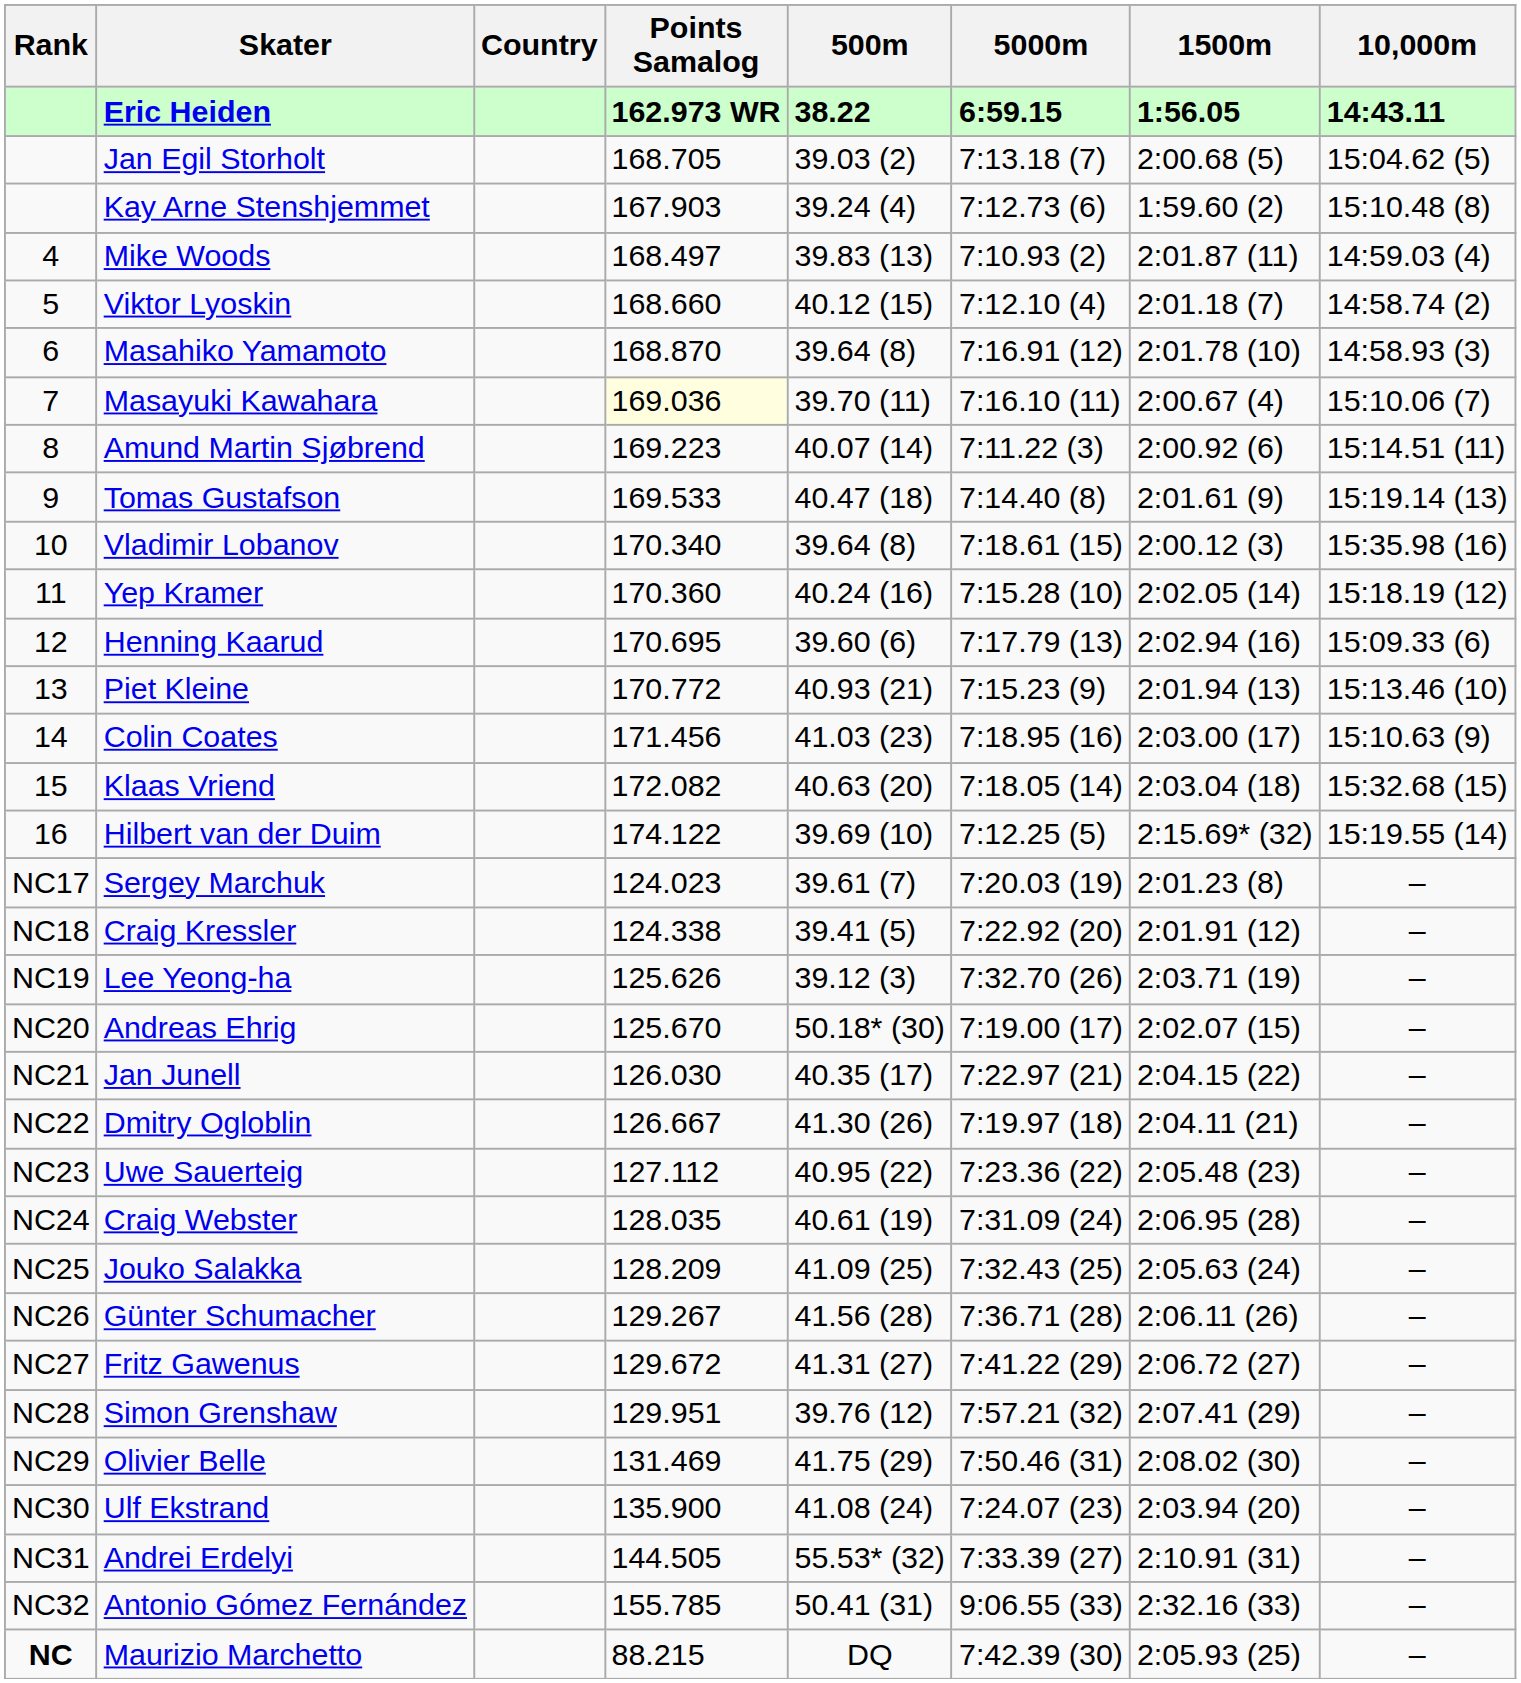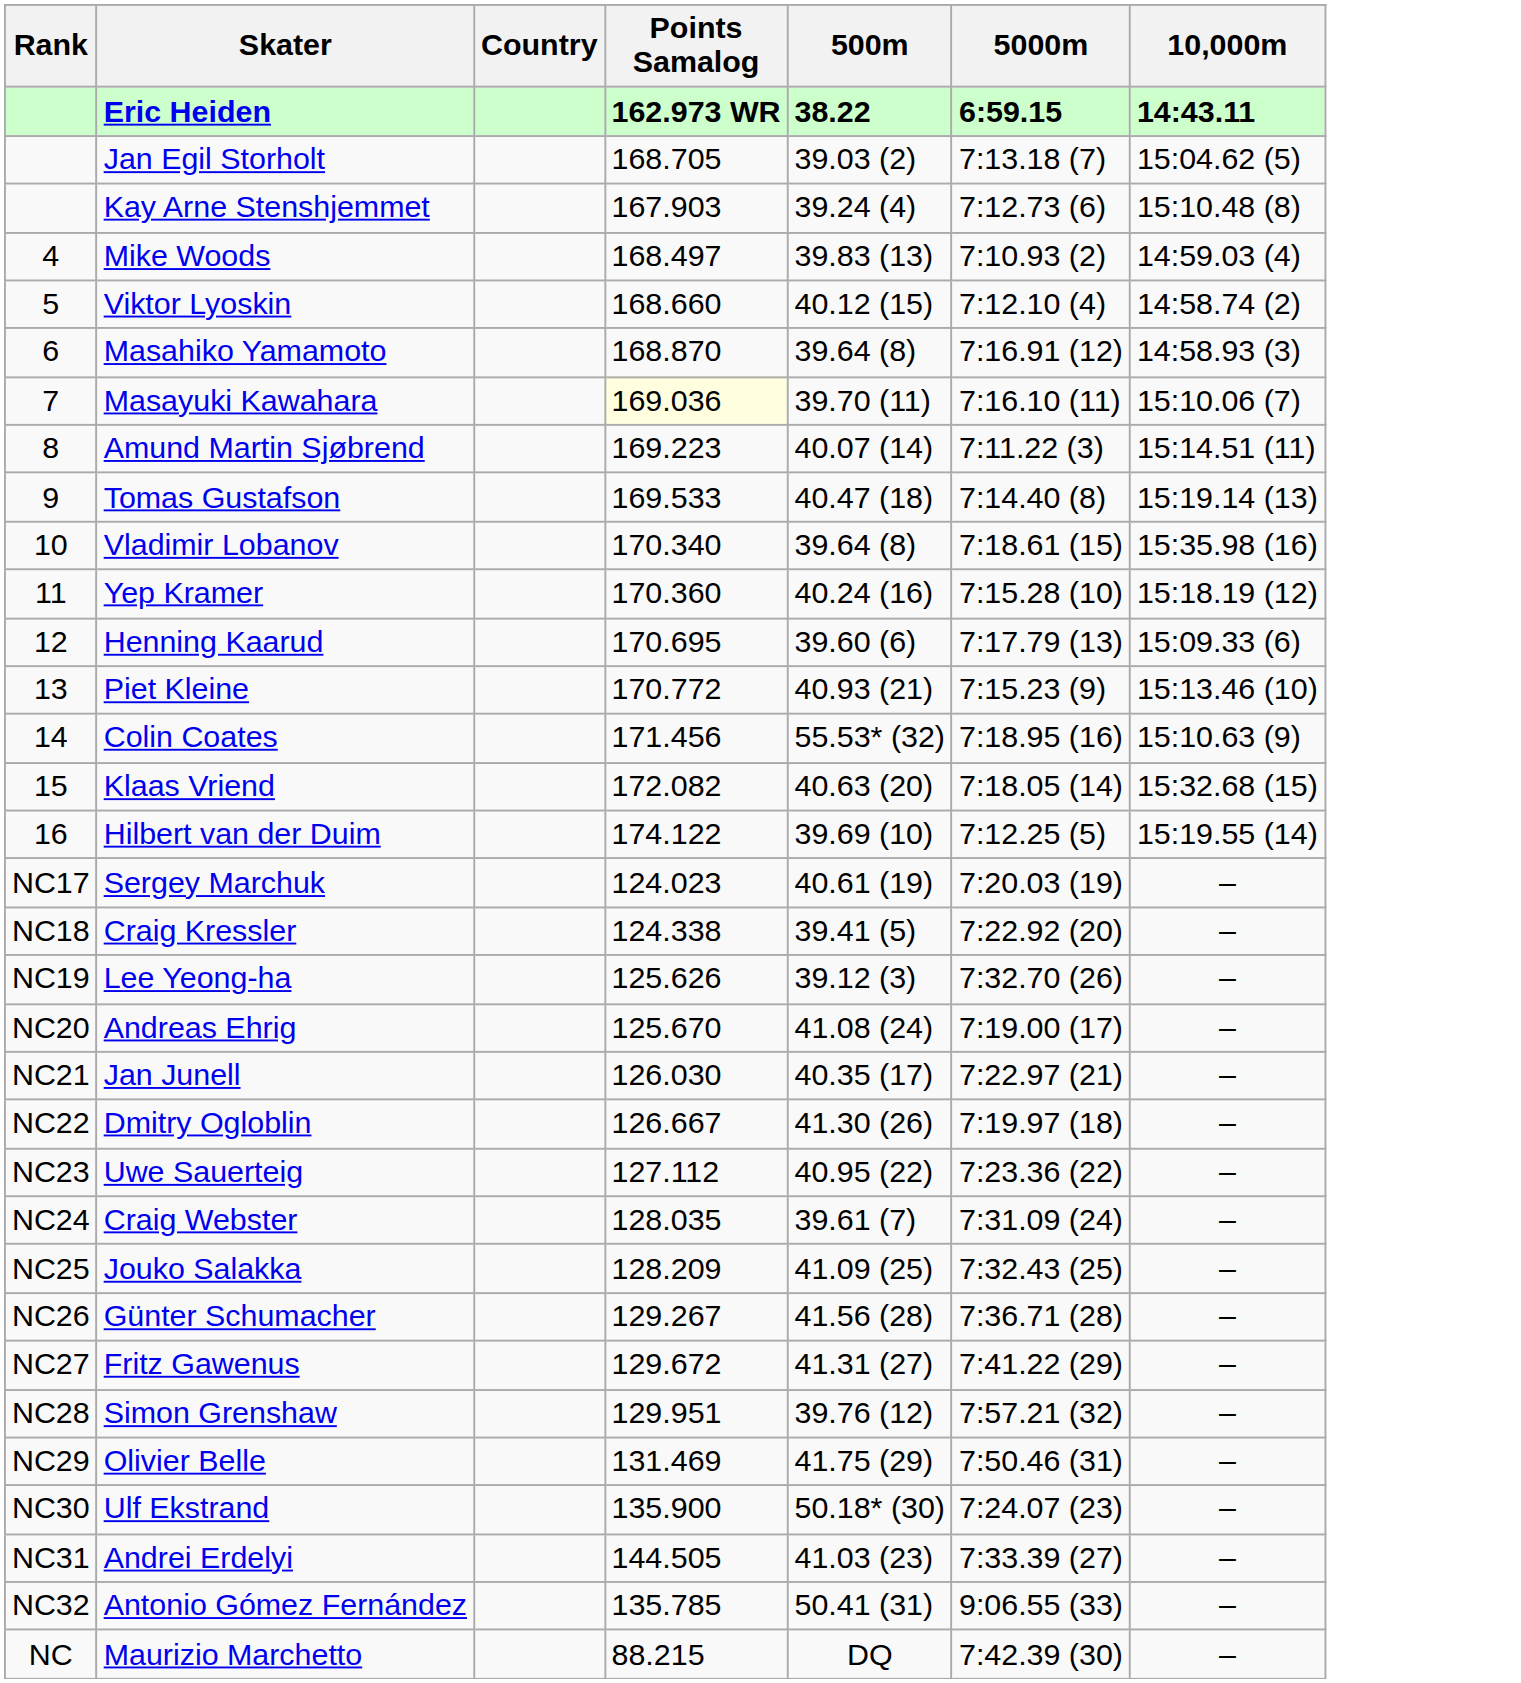- column: 1500m | 1:56.05 | 2:00.68 (5) | 1:59.60 (2) | 2:01.87 (11) | 2:01.18 (7) | 2:01.78 (10) | 2:00.67 (4) | 2:00.92 (6) | 2:01.61 (9) | 2:00.12 (3) | 2:02.05 (14) | 2:02.94 (16) | 2:01.94 (13) | 2:03.00 (17) | 2:03.04 (18) | 2:15.69* (32) | 2:01.23 (8) | 2:01.91 (12) | 2:03.71 (19) | 2:02.07 (15) | 2:04.15 (22) | 2:04.11 (21) | 2:05.48 (23) | 2:06.95 (28) | 2:05.63 (24) | 2:06.11 (26) | 2:06.72 (27) | 2:07.41 (29) | 2:08.02 (30) | 2:03.94 (20) | 2:10.91 (31) | 2:32.16 (33) | 2:05.93 (25)
Colin Coates | 500m: 41.03 (23) -> 55.53* (32)
Sergey Marchuk | 500m: 39.61 (7) -> 40.61 (19)
Andreas Ehrig | 500m: 50.18* (30) -> 41.08 (24)
Craig Webster | 500m: 40.61 (19) -> 39.61 (7)
Ulf Ekstrand | 500m: 41.08 (24) -> 50.18* (30)
Andrei Erdelyi | 500m: 55.53* (32) -> 41.03 (23)
Antonio Gómez Fernández | Points Samalog: 155.785 -> 135.785
Maurizio Marchetto | Rank: bold -> normal
